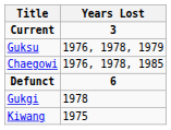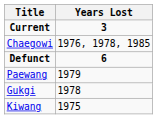- row: Guksu | 1976, 1978, 1979
+ row: Paewang | 1979
